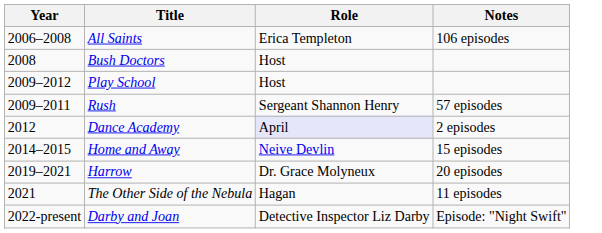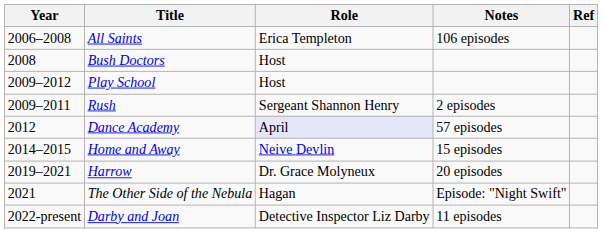+ column: Ref
Rush | Notes: 57 episodes -> 2 episodes
Dance Academy | Notes: 2 episodes -> 57 episodes
The Other Side of the Nebula | Notes: 11 episodes -> Episode: "Night Swift"
Darby and Joan | Notes: Episode: "Night Swift" -> 11 episodes
